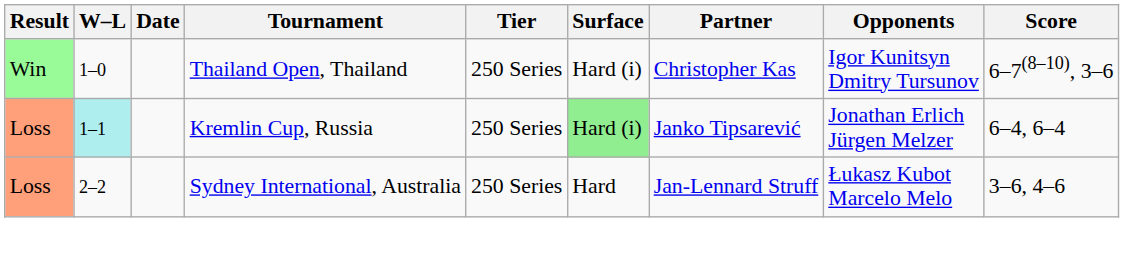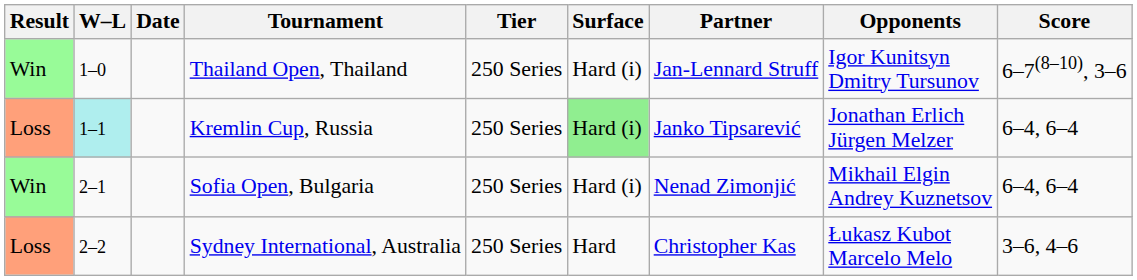Thailand Open, Thailand | Partner: Christopher Kas -> Jan-Lennard Struff
+ row: Win | 2–1 | Sofia Open, Bulgaria | 250 Series | Hard (i) | Nenad Zimonjić | Mikhail Elgin Andrey Kuznetsov | 6–4, 6–4
Sydney International, Australia | Partner: Jan-Lennard Struff -> Christopher Kas
